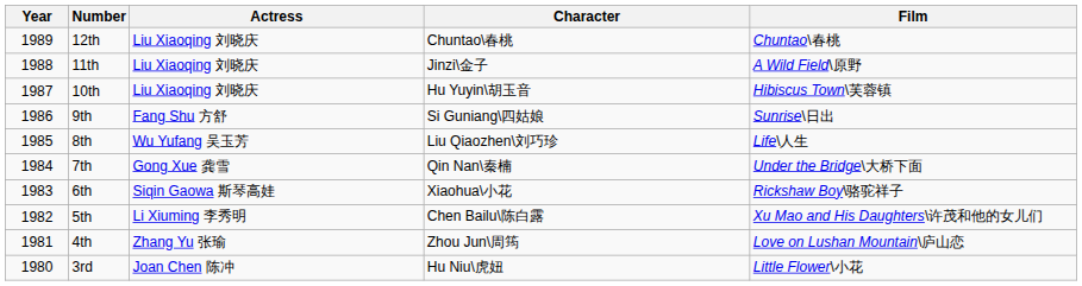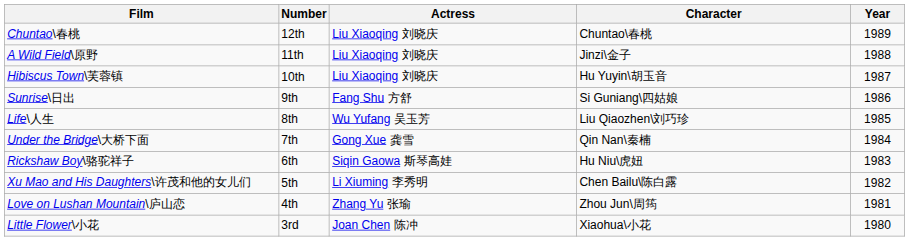columns swapped: Year <-> Film
6th | Character: Xiaohua\小花 -> Hu Niu\虎妞
3rd | Character: Hu Niu\虎妞 -> Xiaohua\小花
